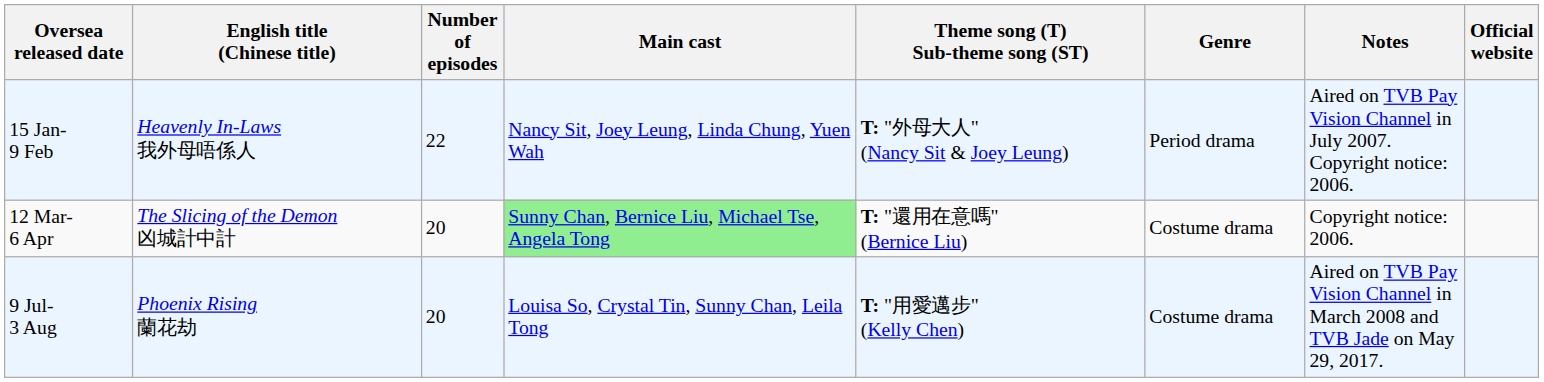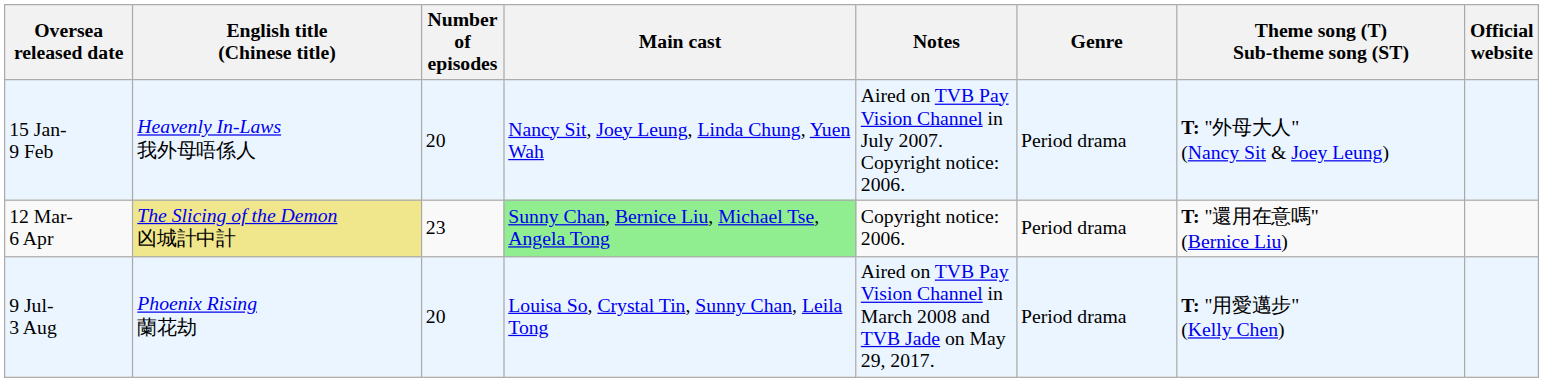columns swapped: Theme song (T) Sub-theme song (ST) <-> Notes
15 Jan- 9 Feb | Number of episodes: 22 -> 20
12 Mar- 6 Apr | English title (Chinese title): no background -> khaki background
12 Mar- 6 Apr | Number of episodes: 20 -> 23
12 Mar- 6 Apr | Genre: Costume drama -> Period drama
9 Jul- 3 Aug | Genre: Costume drama -> Period drama
